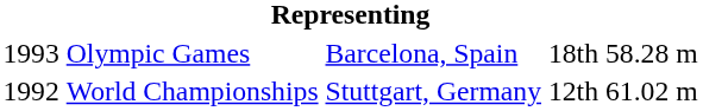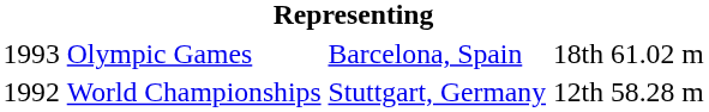Olympic Games | column 5: 58.28 m -> 61.02 m
World Championships | column 5: 61.02 m -> 58.28 m
